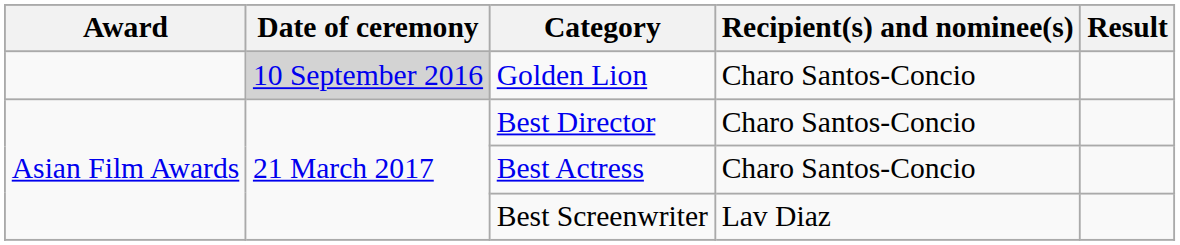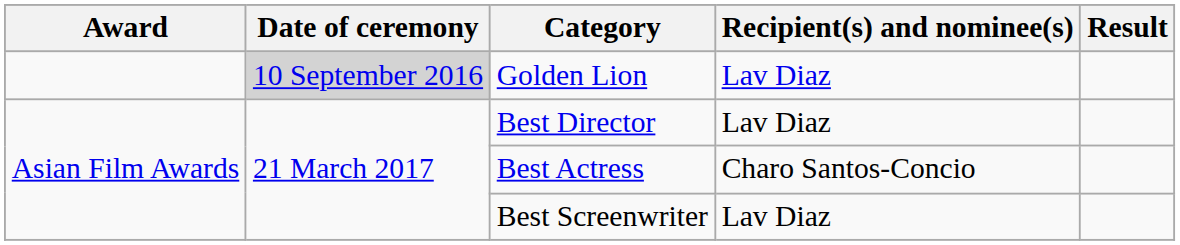Golden Lion | Recipient(s) and nominee(s): Charo Santos-Concio -> Lav Diaz
Best Director | Recipient(s) and nominee(s): Charo Santos-Concio -> Lav Diaz
